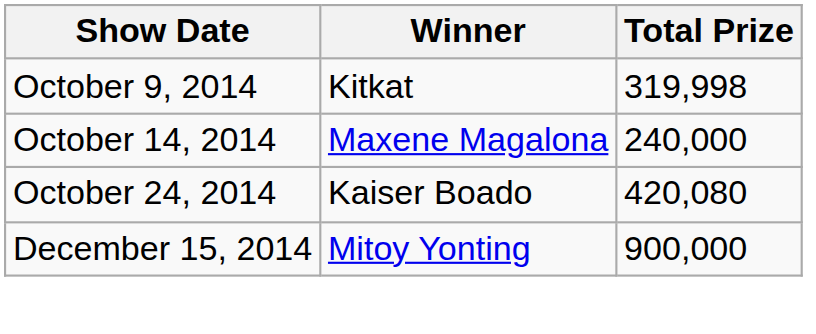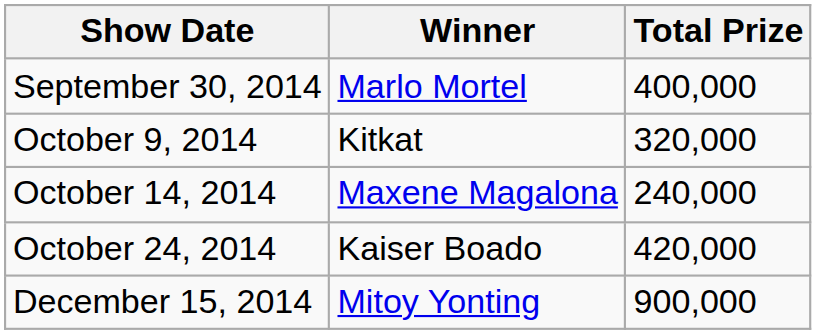+ row: September 30, 2014 | Marlo Mortel | 400,000
October 9, 2014 | Total Prize: 319,998 -> 320,000
October 24, 2014 | Total Prize: 420,080 -> 420,000
